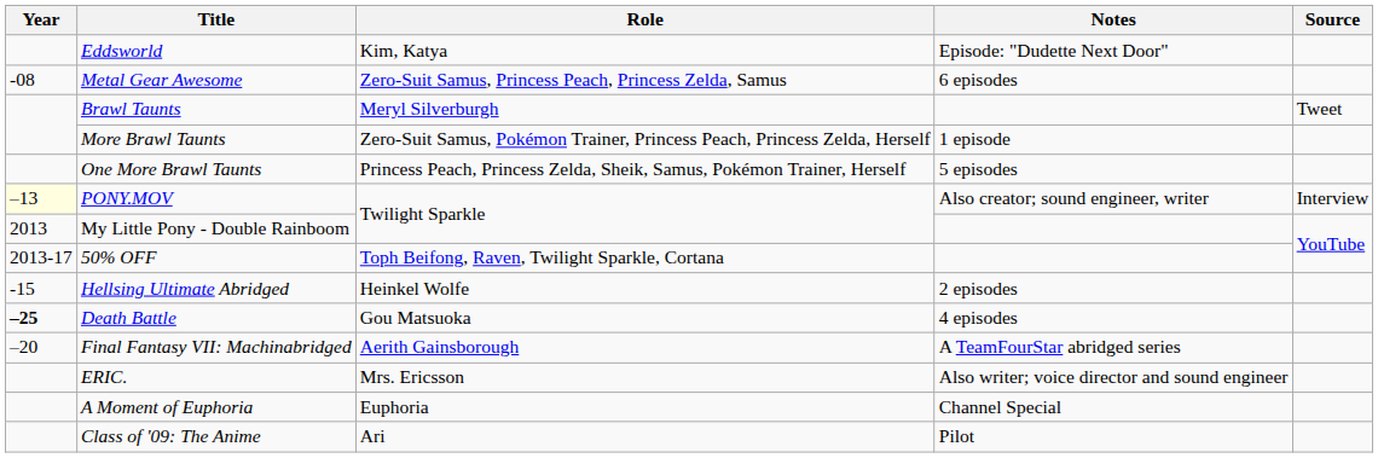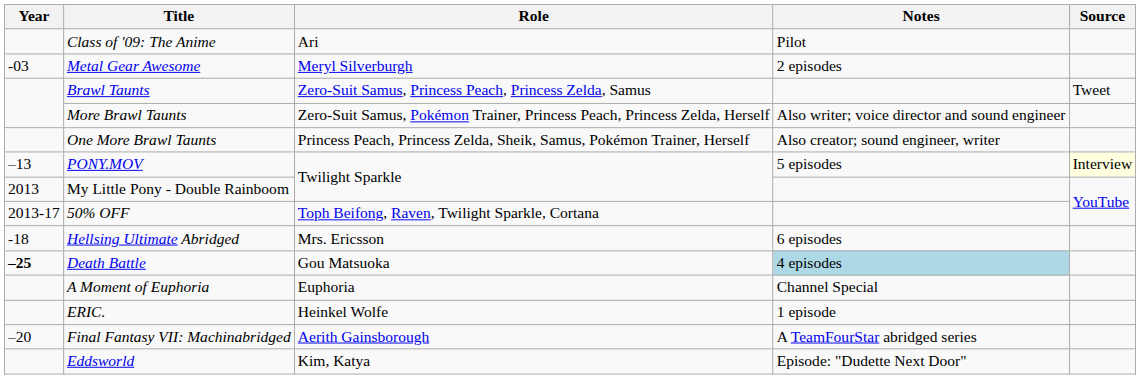rows swapped: Eddsworld <-> Class of '09: The Anime
Metal Gear Awesome | Year: -08 -> -03
Metal Gear Awesome | Role: Zero-Suit Samus, Princess Peach, Princess Zelda, Samus -> Meryl Silverburgh
Metal Gear Awesome | Notes: 6 episodes -> 2 episodes
Brawl Taunts | Role: Meryl Silverburgh -> Zero-Suit Samus, Princess Peach, Princess Zelda, Samus
More Brawl Taunts | Notes: 1 episode -> Also writer; voice director and sound engineer
One More Brawl Taunts | Notes: 5 episodes -> Also creator; sound engineer, writer
PONY.MOV | Year: lightyellow background -> no background
PONY.MOV | Notes: Also creator; sound engineer, writer -> 5 episodes
PONY.MOV | Source: no background -> lightyellow background
Hellsing Ultimate Abridged | Year: -15 -> -18
Hellsing Ultimate Abridged | Role: Heinkel Wolfe -> Mrs. Ericsson
Hellsing Ultimate Abridged | Notes: 2 episodes -> 6 episodes
Death Battle | Notes: no background -> lightblue background
rows swapped: Final Fantasy VII: Machinabridged <-> A Moment of Euphoria
ERIC. | Role: Mrs. Ericsson -> Heinkel Wolfe
ERIC. | Notes: Also writer; voice director and sound engineer -> 1 episode
